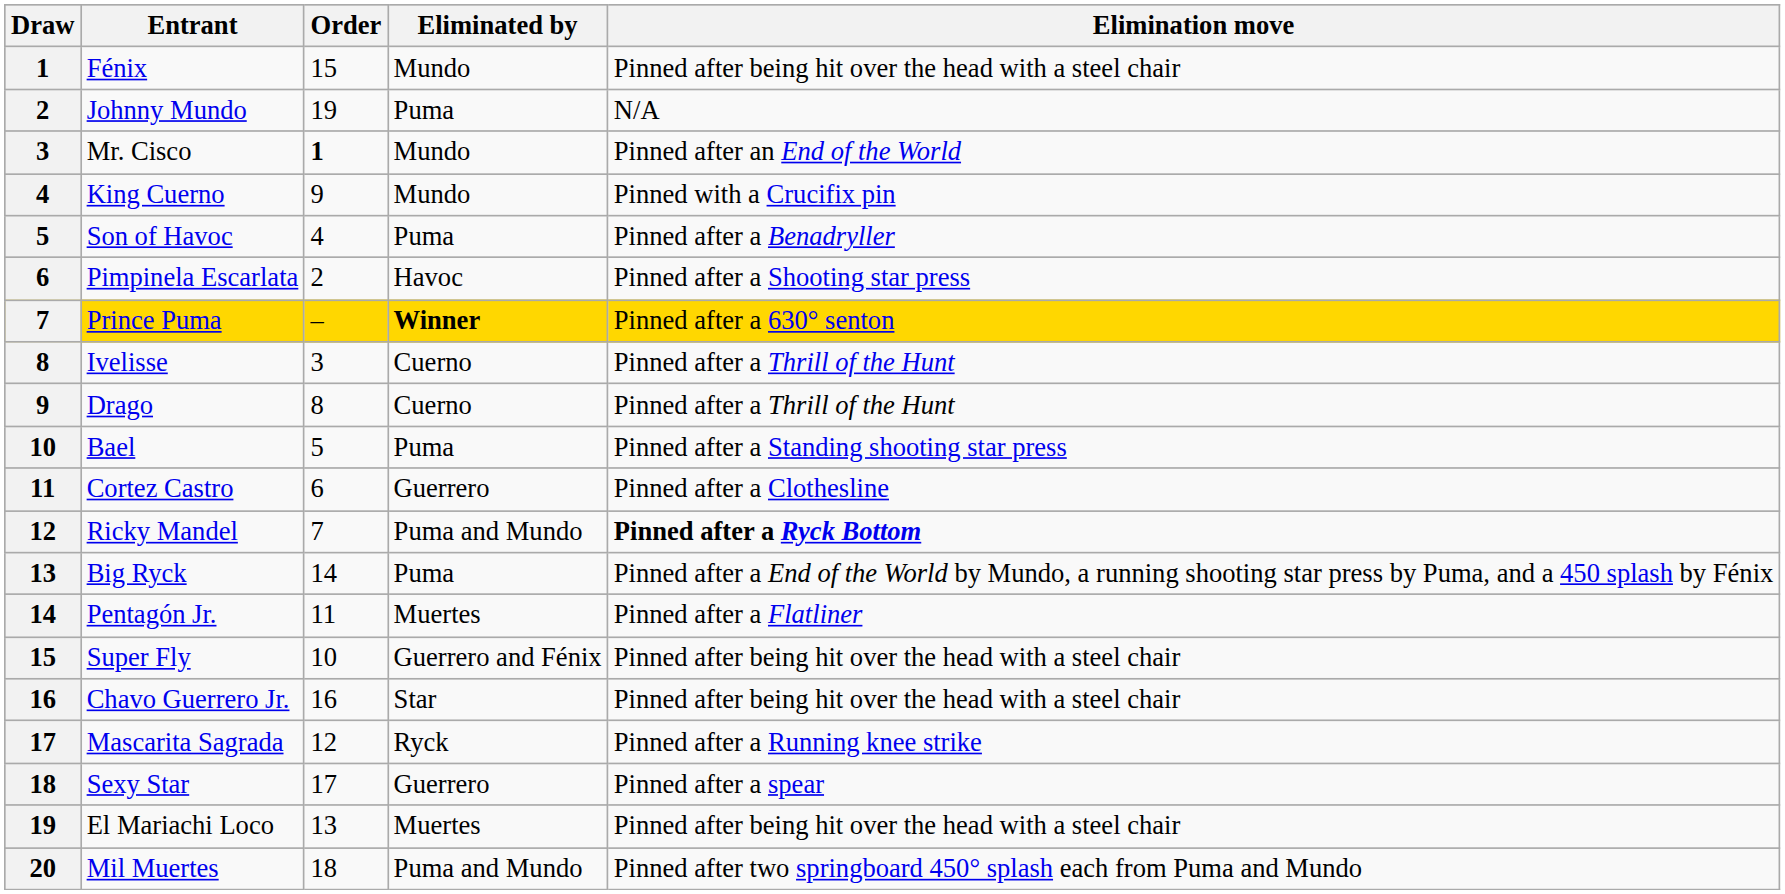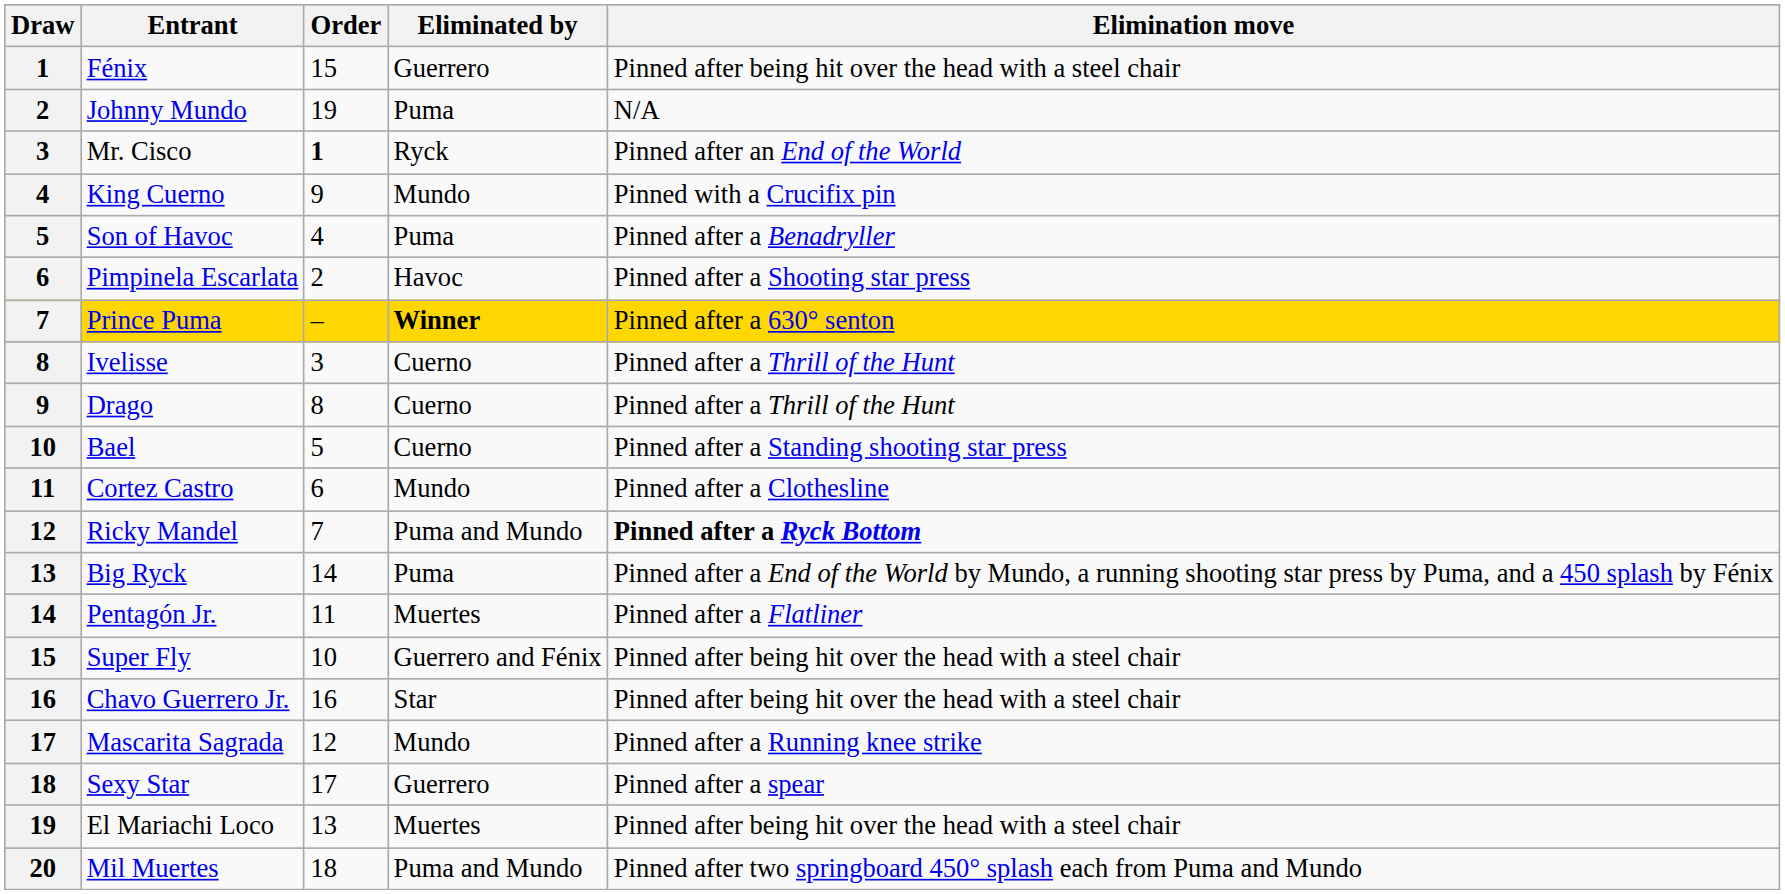Fénix | Eliminated by: Mundo -> Guerrero
Mr. Cisco | Eliminated by: Mundo -> Ryck
Bael | Eliminated by: Puma -> Cuerno
Cortez Castro | Eliminated by: Guerrero -> Mundo
Mascarita Sagrada | Eliminated by: Ryck -> Mundo
